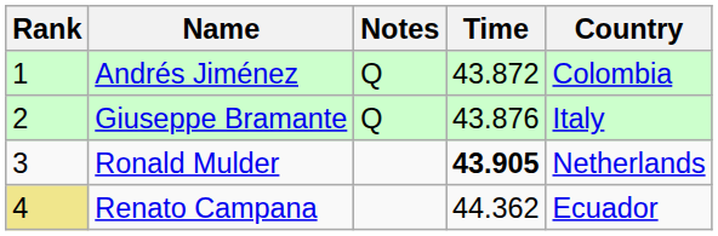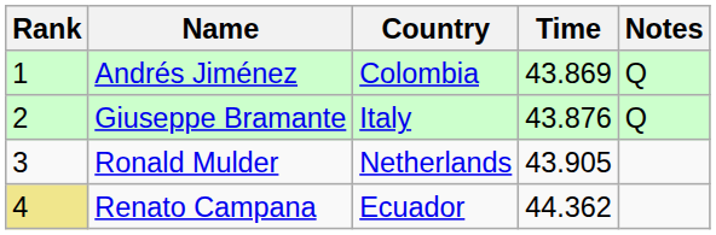columns swapped: Country <-> Notes
Andrés Jiménez | Time: 43.872 -> 43.869
Ronald Mulder | Time: bold -> normal
